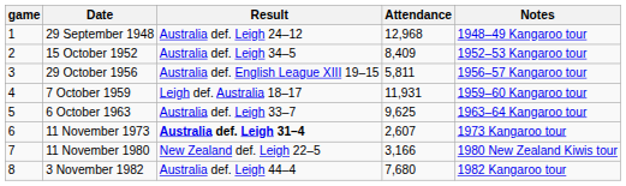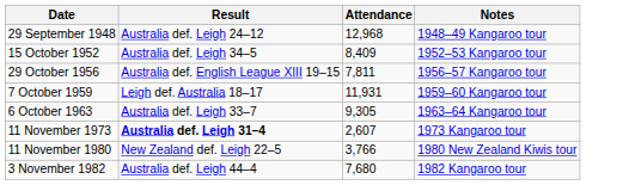- column: game | 1 | 2 | 3 | 4 | 5 | 6 | 7 | 8
29 October 1956 | Attendance: 5,811 -> 7,811
6 October 1963 | Attendance: 9,625 -> 9,305
11 November 1980 | Attendance: 3,166 -> 3,766
